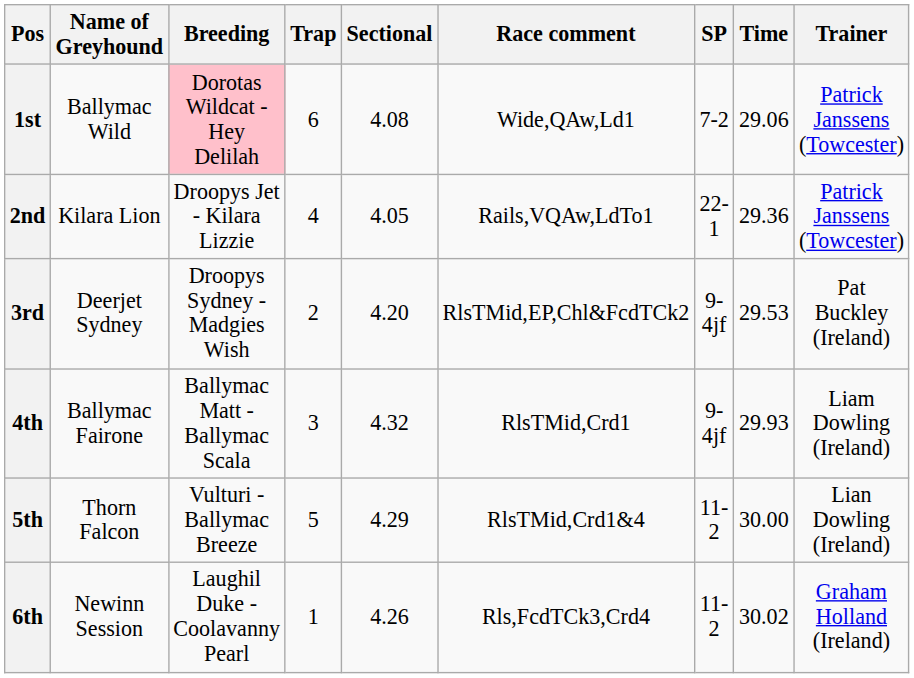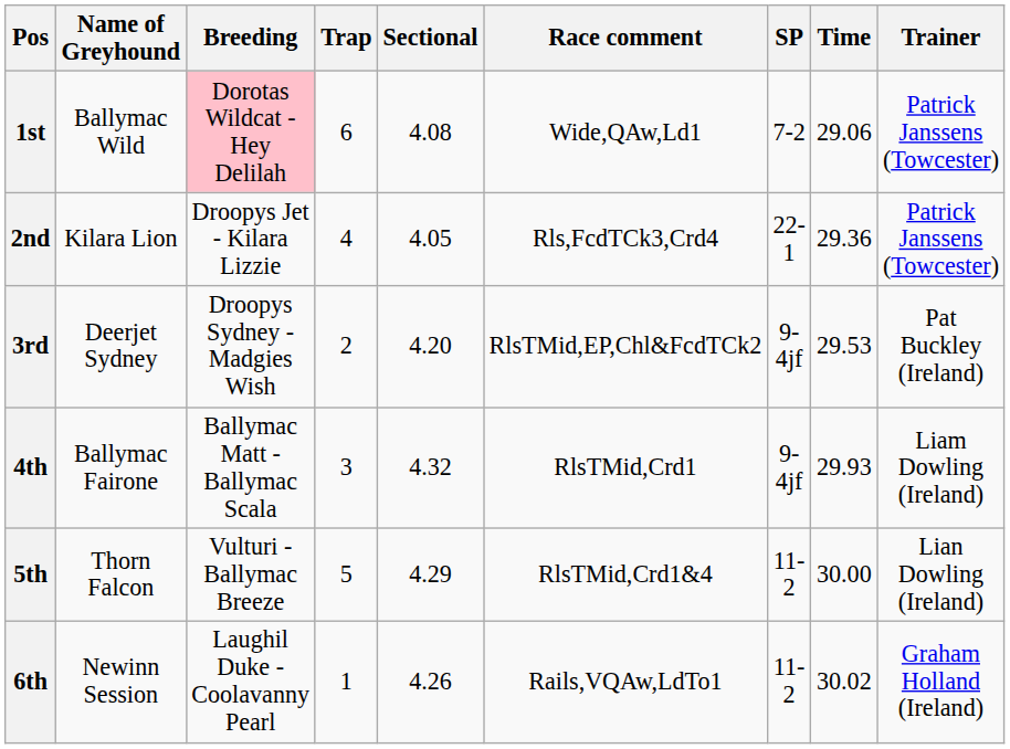2nd | Race comment: Rails,VQAw,LdTo1 -> Rls,FcdTCk3,Crd4
6th | Race comment: Rls,FcdTCk3,Crd4 -> Rails,VQAw,LdTo1
